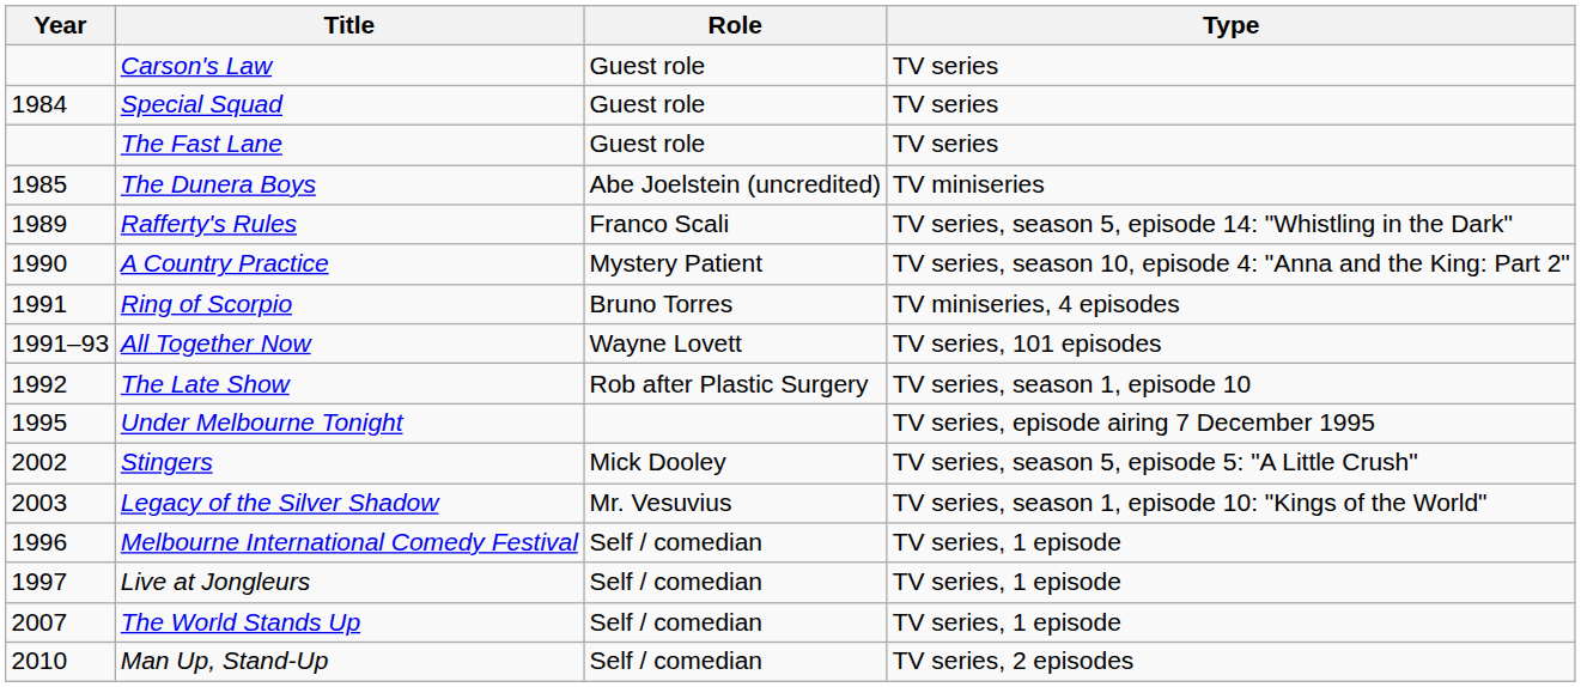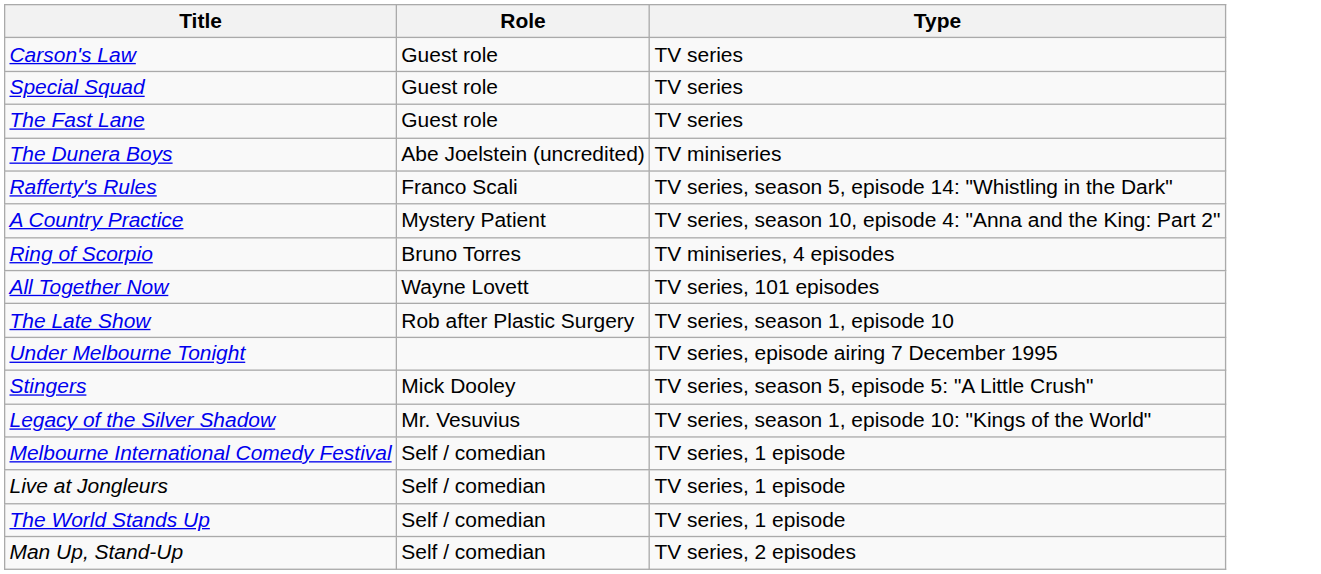- column: Year | 1984 | 1985 | 1989 | 1990 | 1991 | 1991–93 | 1992 | 1995 | 2002 | 2003 | 1996 | 1997 | 2007 | 2010
